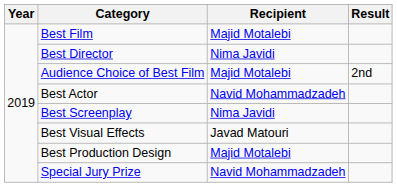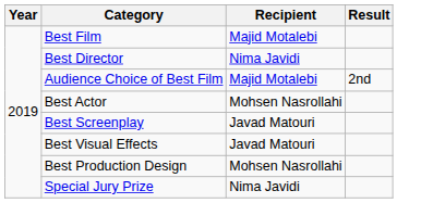Best Actor | Recipient: Navid Mohammadzadeh -> Mohsen Nasrollahi
Best Screenplay | Recipient: Nima Javidi -> Javad Matouri
Best Production Design | Recipient: Majid Motalebi -> Mohsen Nasrollahi
Special Jury Prize | Recipient: Navid Mohammadzadeh -> Nima Javidi
